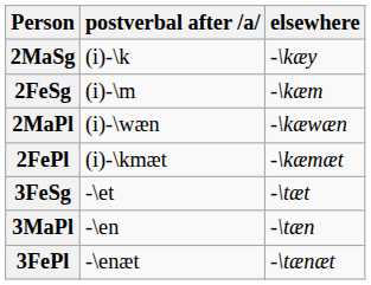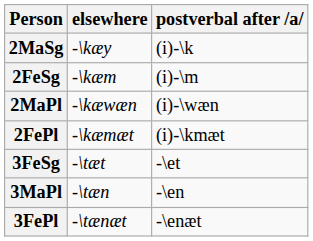columns swapped: postverbal after /a <-> elsewhere
